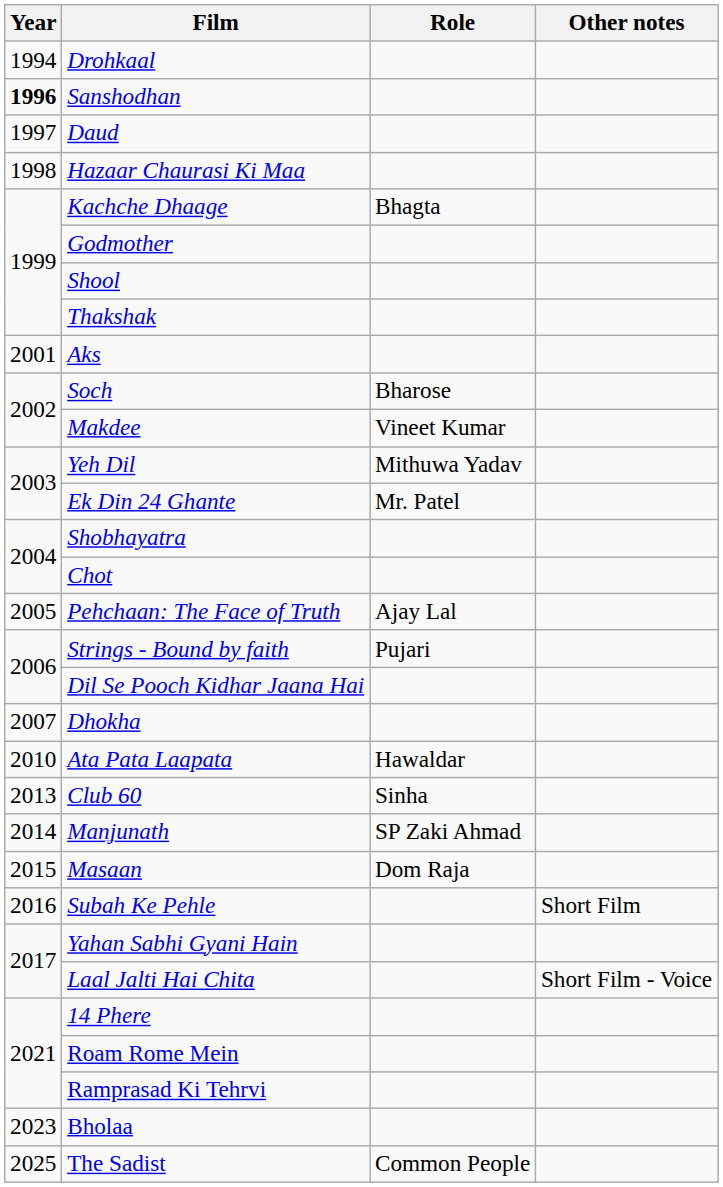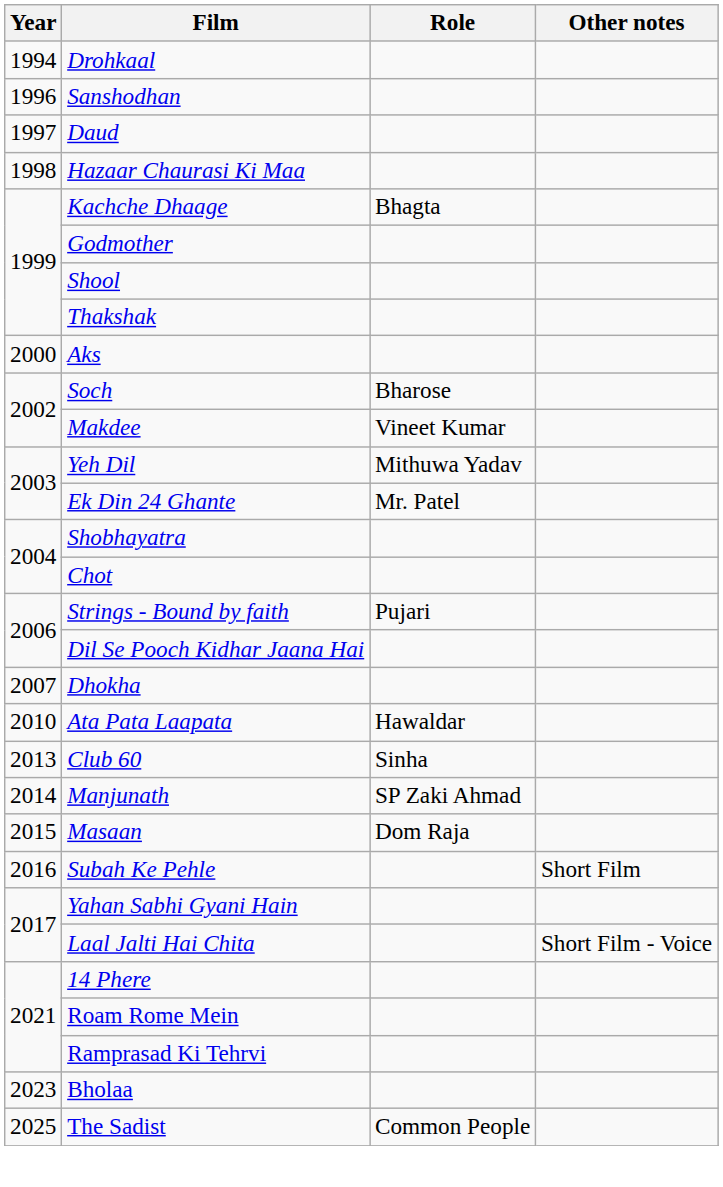Sanshodhan | Year: bold -> normal
Aks | Year: 2001 -> 2000
- row: 2005 | Pehchaan: The Face of Truth | Ajay Lal
